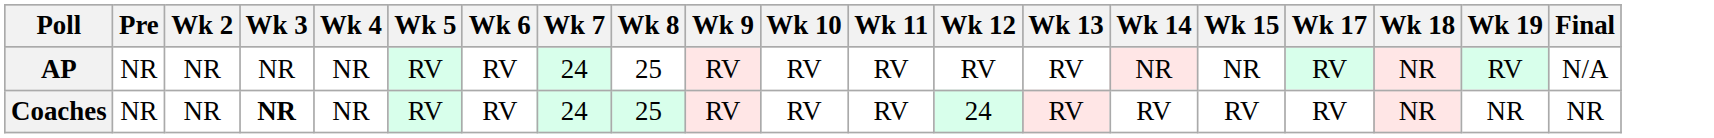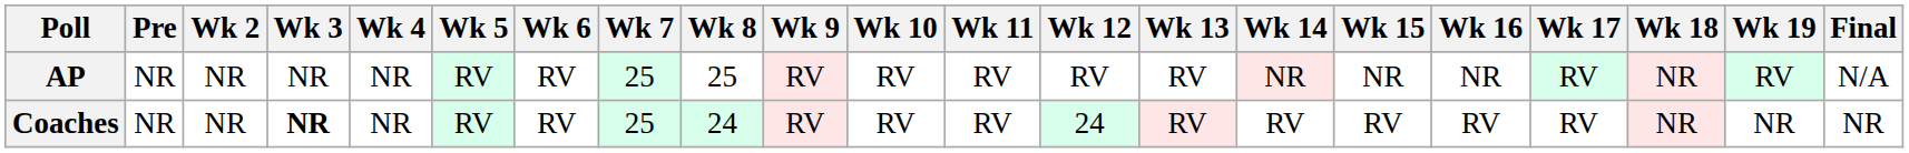+ column: Wk 16 | NR | RV
AP | Wk 7: 24 -> 25
Coaches | Wk 7: 24 -> 25
Coaches | Wk 8: 25 -> 24
